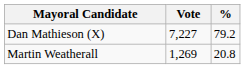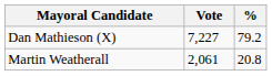Martin Weatherall | Vote: 1,269 -> 2,061
